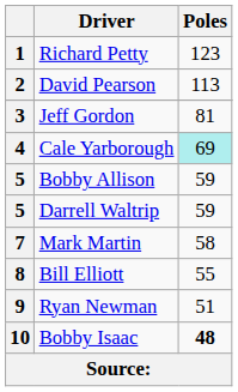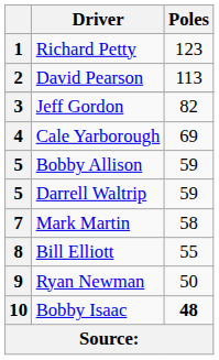3 | Poles: 81 -> 82
4 | Poles: paleturquoise background -> no background
9 | Poles: 51 -> 50
